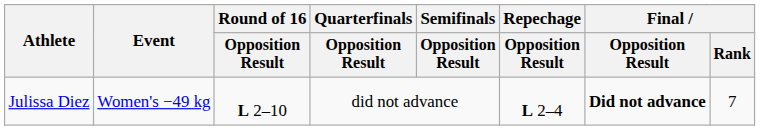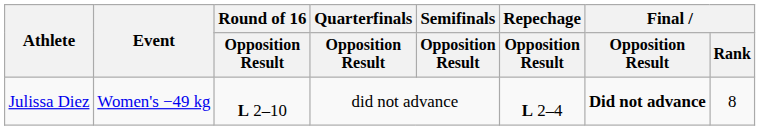Julissa Diez | Final / Rank: 7 -> 8
